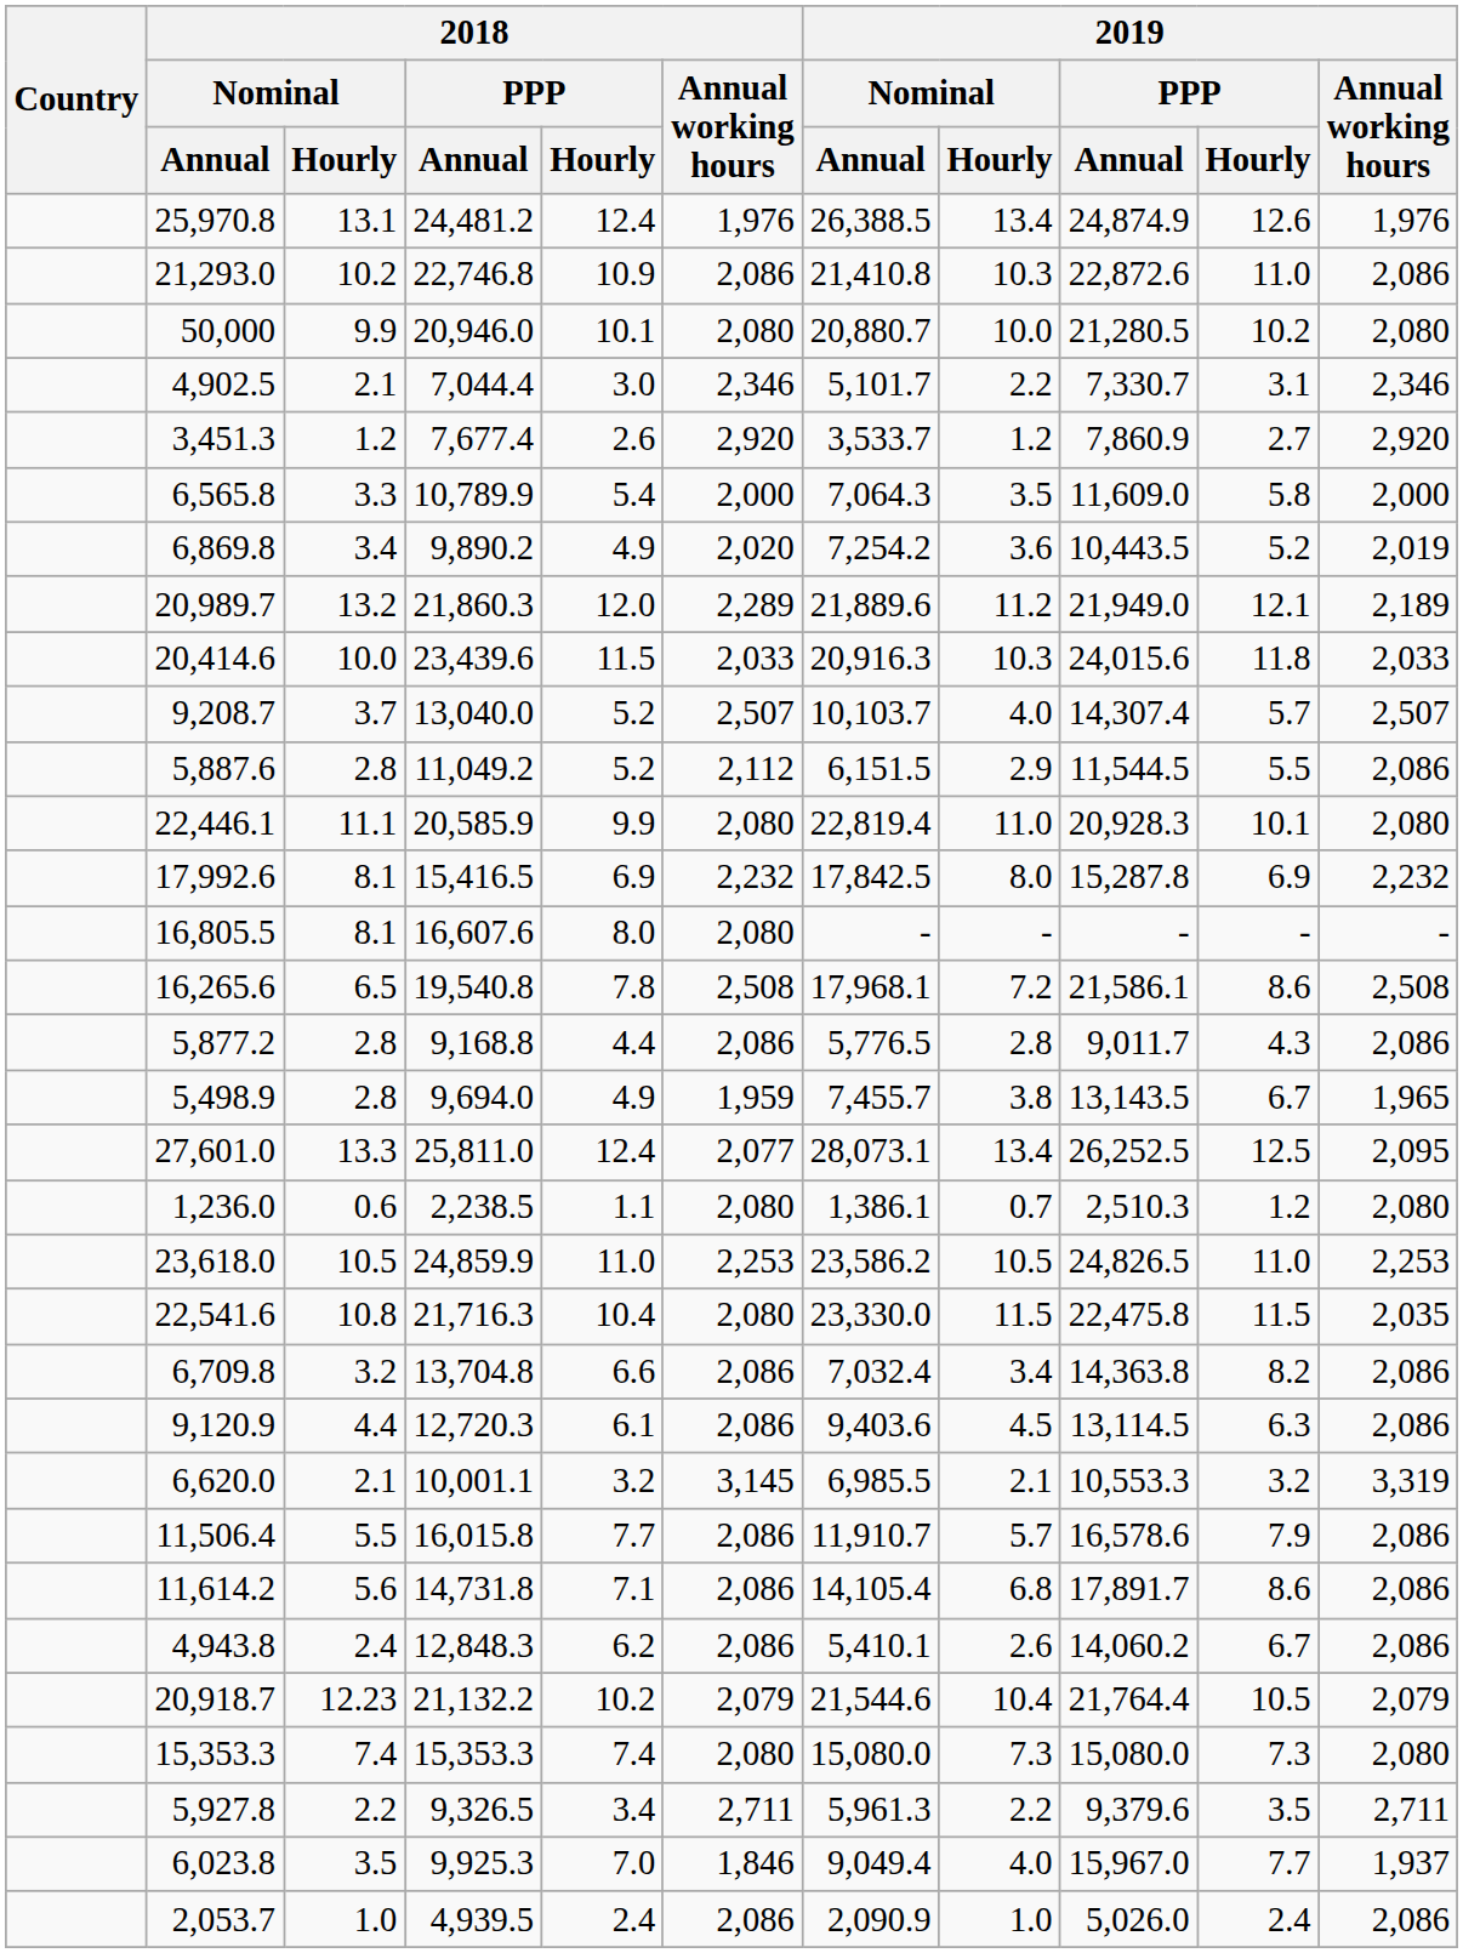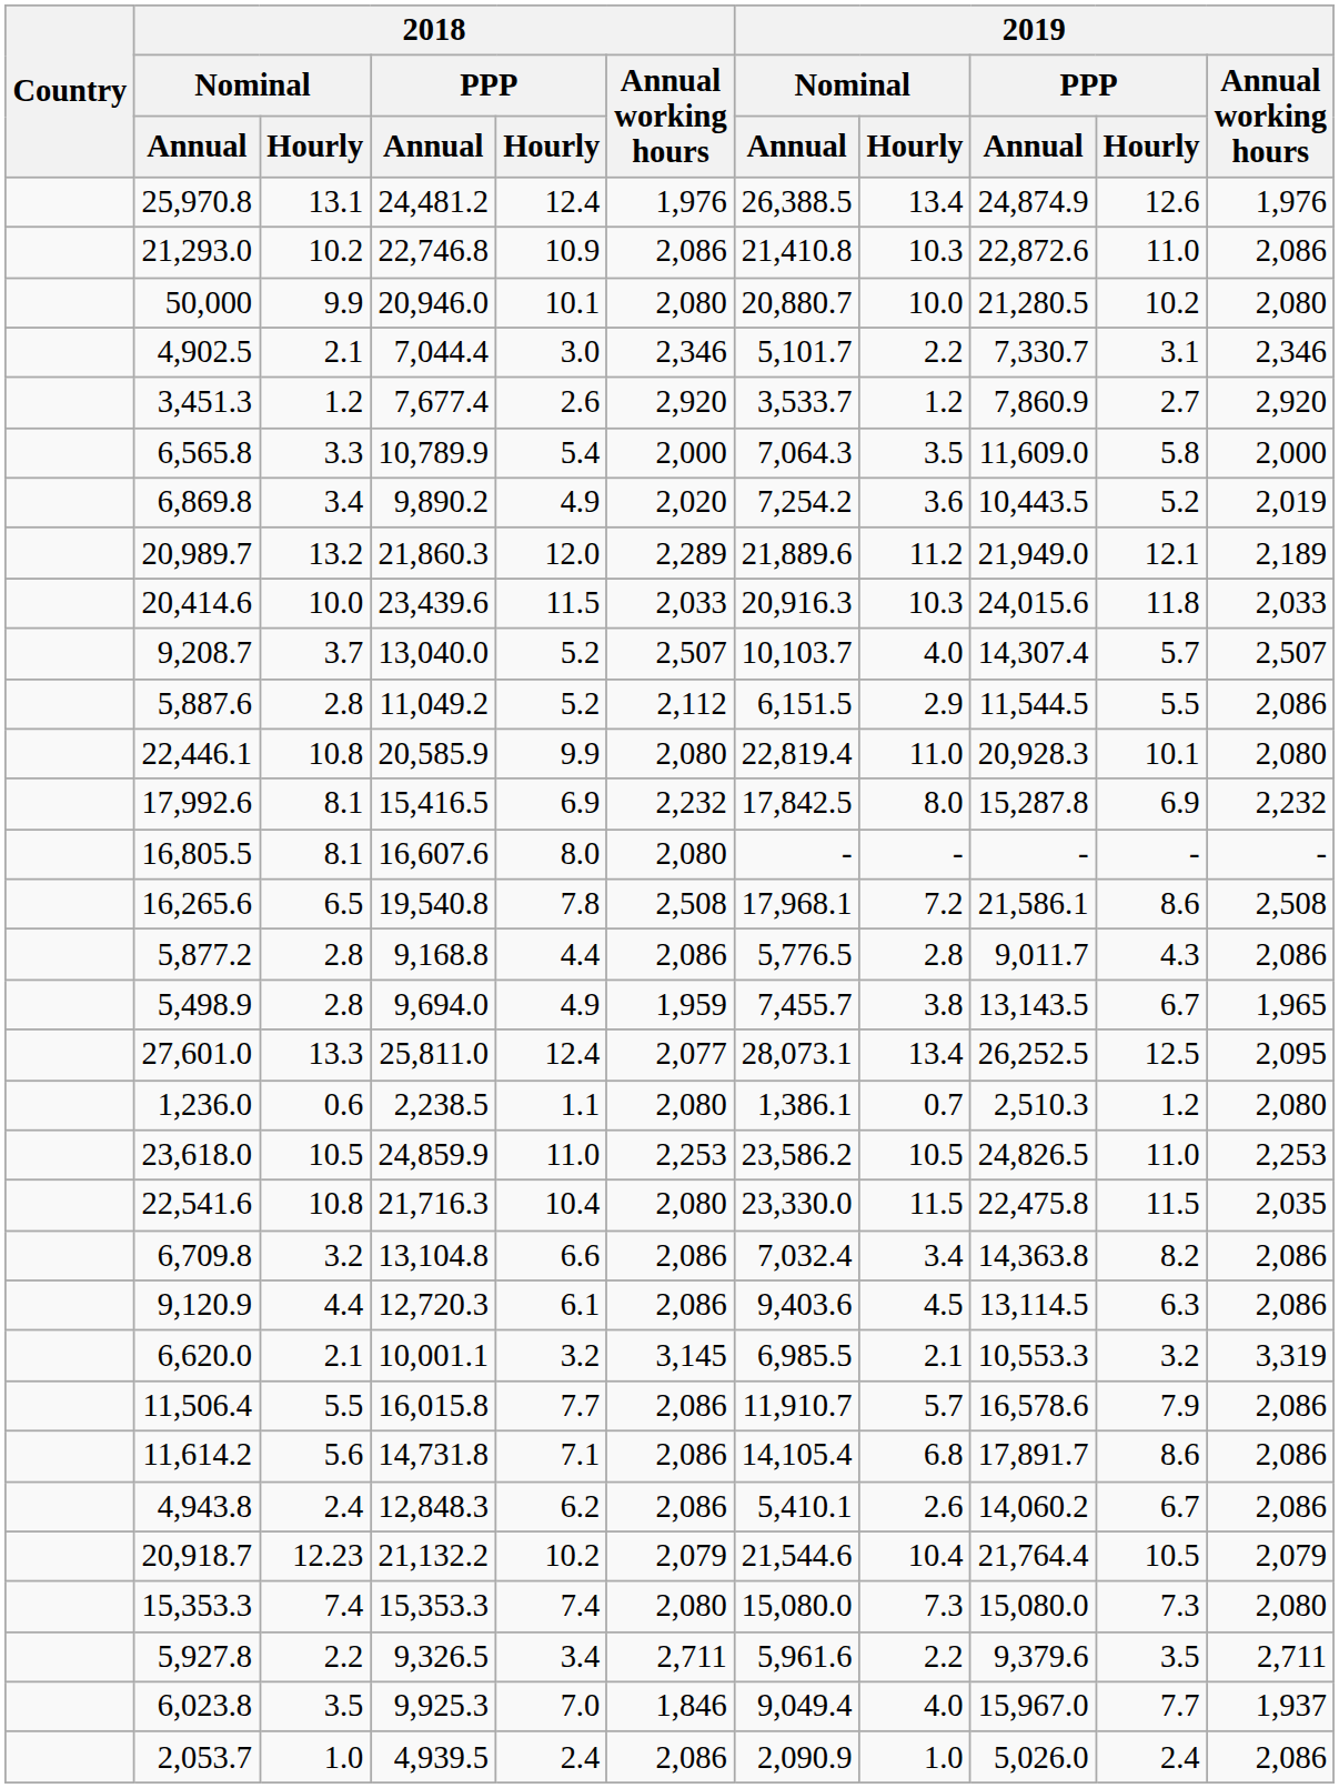22,446.1 | 2018 / Nominal / Hourly: 11.1 -> 10.8
6,709.8 | 2018 / PPP / Annual: 13,704.8 -> 13,104.8
5,927.8 | 2019 / Nominal / Annual: 5,961.3 -> 5,961.6
